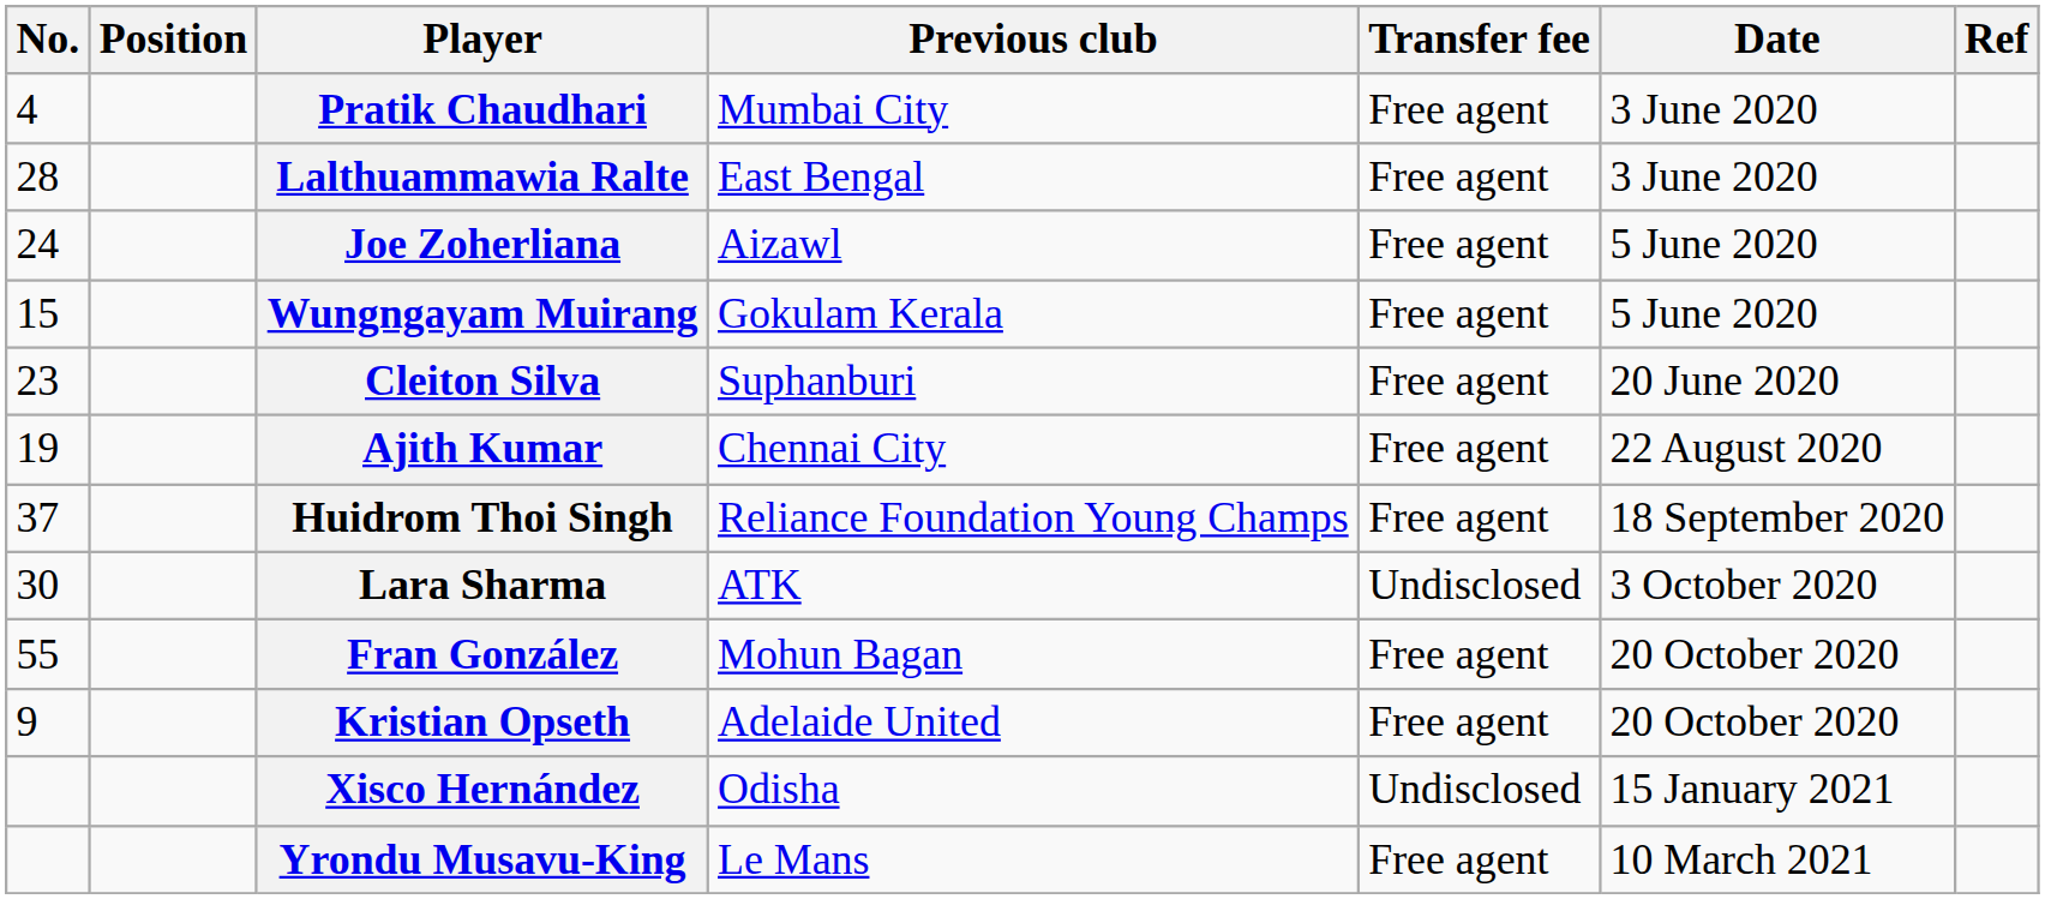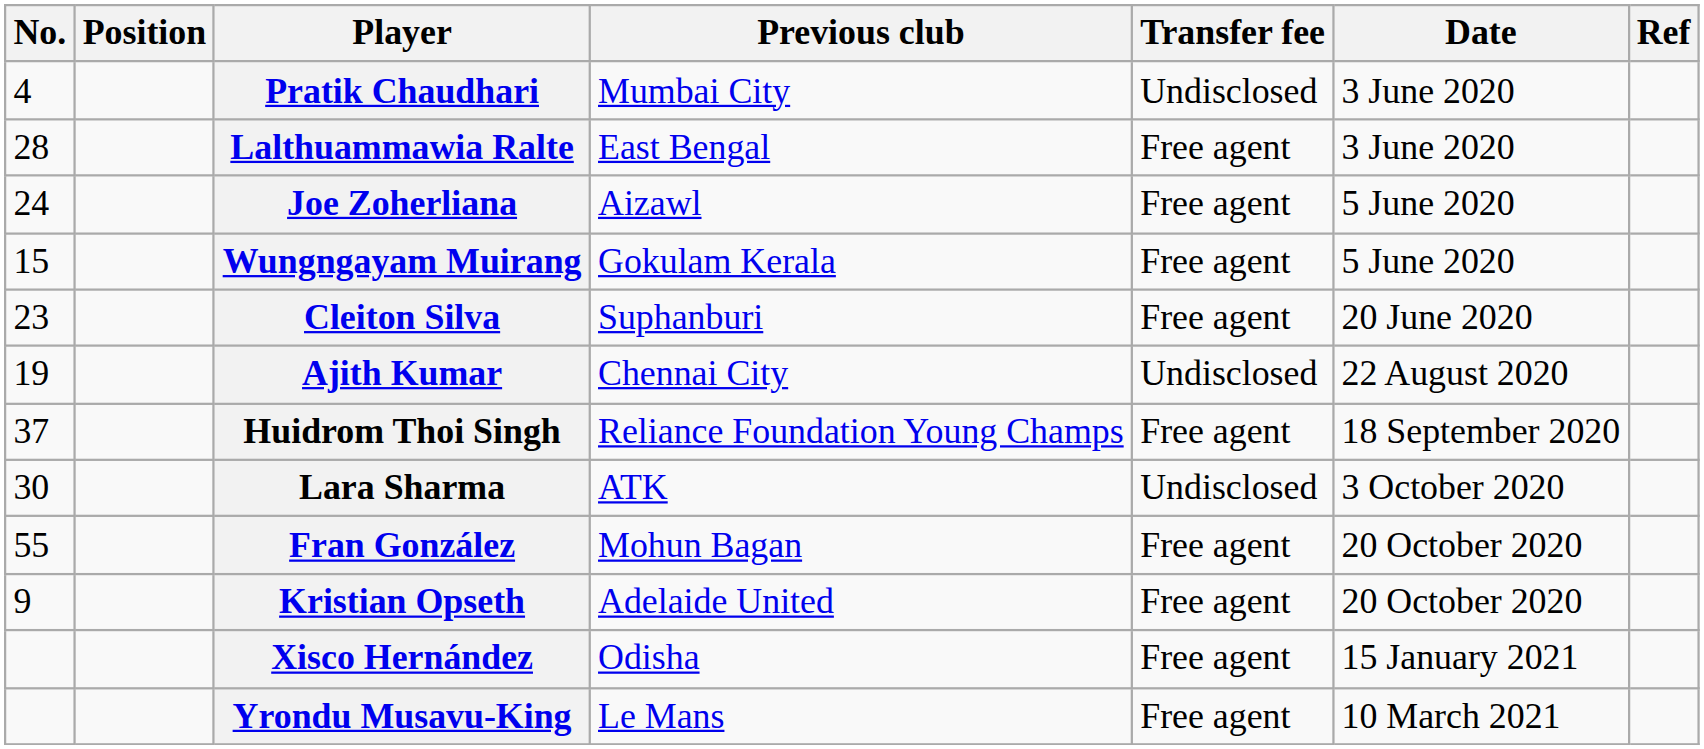Pratik Chaudhari | Transfer fee: Free agent -> Undisclosed
Ajith Kumar | Transfer fee: Free agent -> Undisclosed
Xisco Hernández | Transfer fee: Undisclosed -> Free agent
